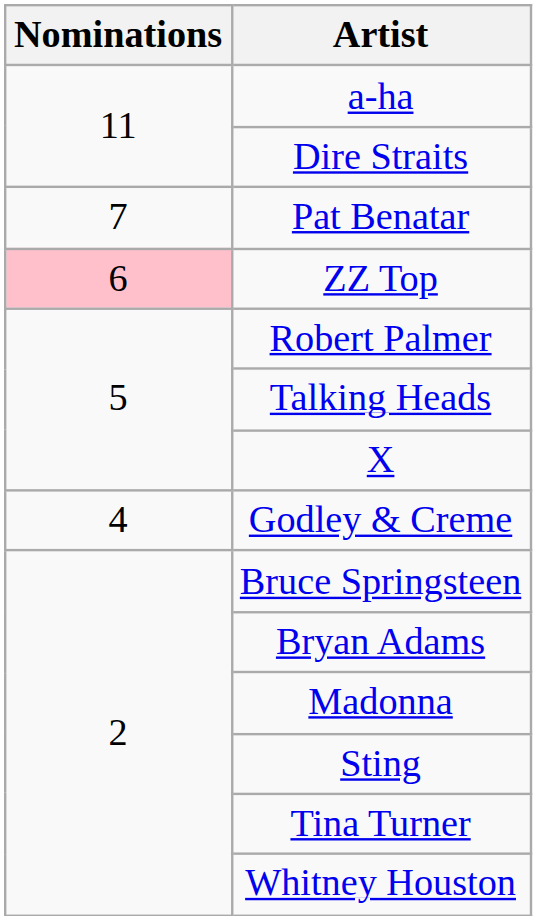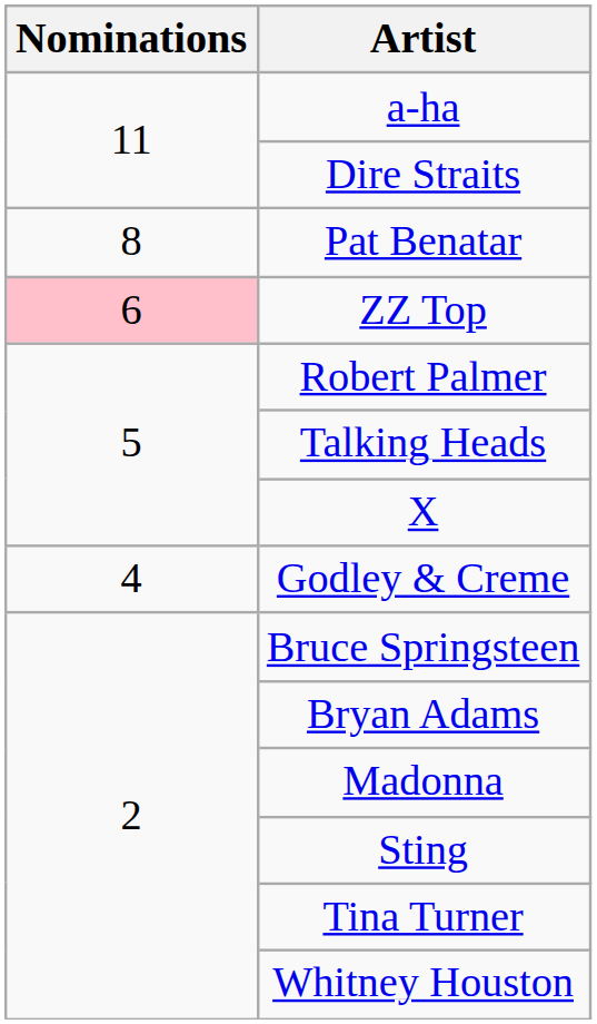Pat Benatar | Nominations: 7 -> 8
